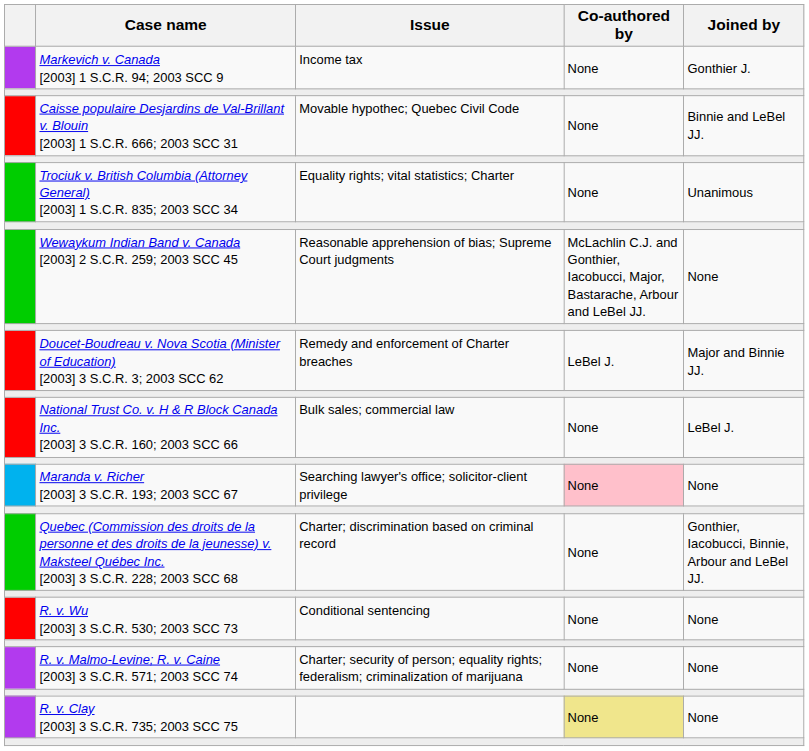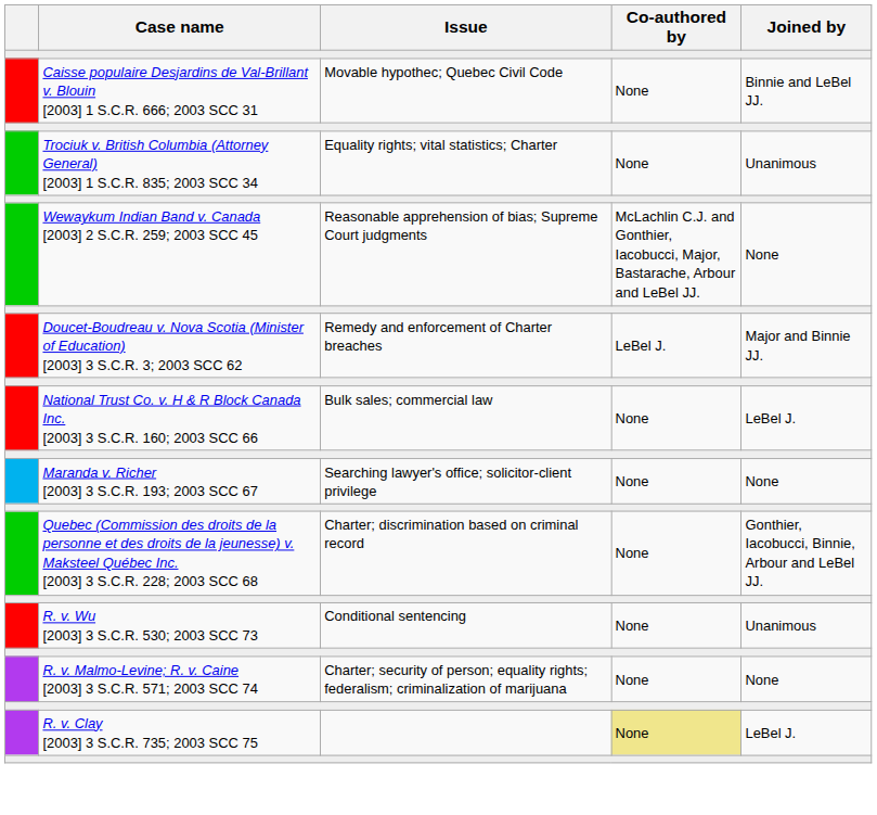- row: Markevich v. Canada [2003] 1 S.C.R. 94; 2003 SCC 9 | Income tax | None | Gonthier J.
Maranda v. Richer [2003] 3 S.C.R. 193; 2003 SCC 67 | Co-authored by: pink background -> no background
R. v. Wu [2003] 3 S.C.R. 530; 2003 SCC 73 | Joined by: None -> Unanimous
R. v. Clay [2003] 3 S.C.R. 735; 2003 SCC 75 | Joined by: None -> LeBel J.
